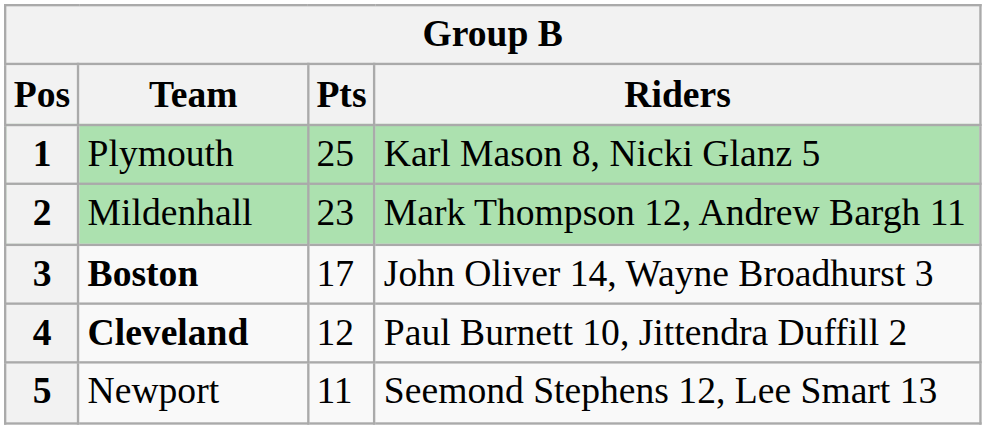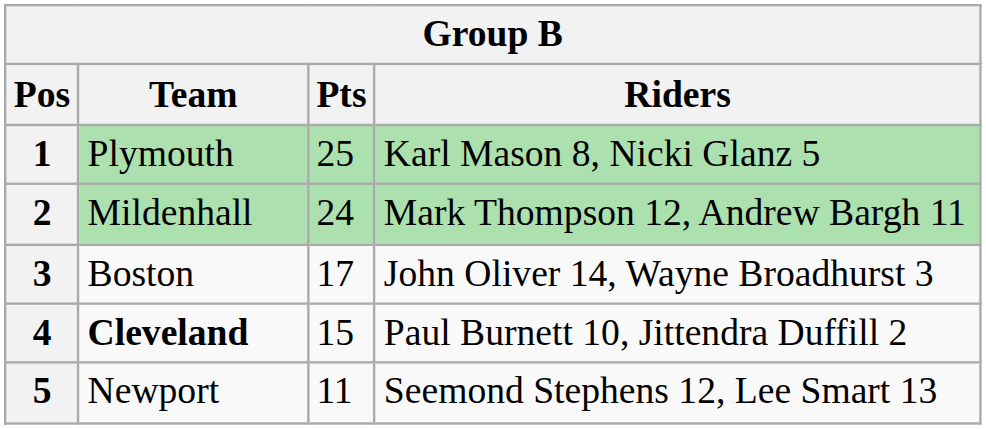2 | Pts: 23 -> 24
3 | Team: bold -> normal
4 | Pts: 12 -> 15
